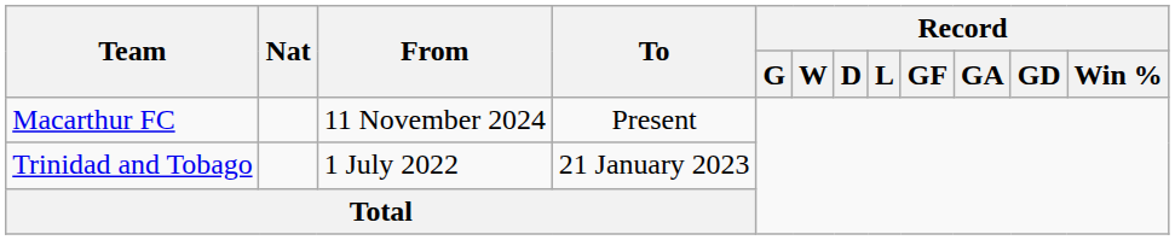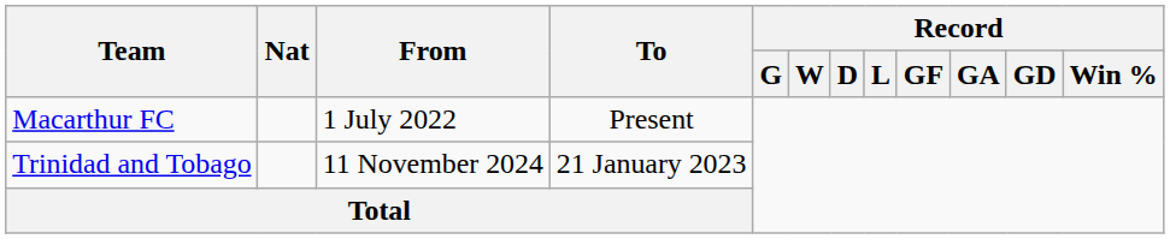Macarthur FC | From: 11 November 2024 -> 1 July 2022
Trinidad and Tobago | From: 1 July 2022 -> 11 November 2024
